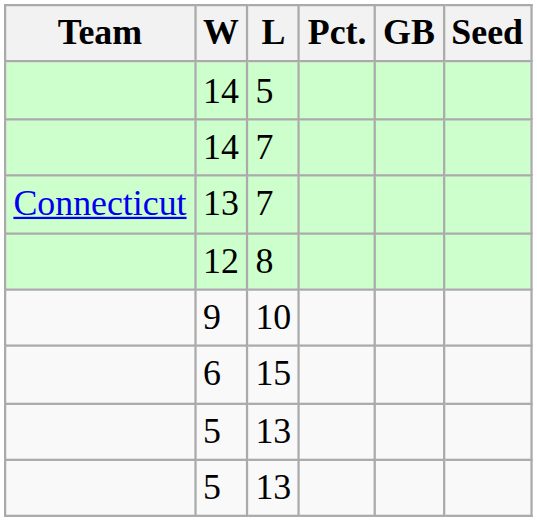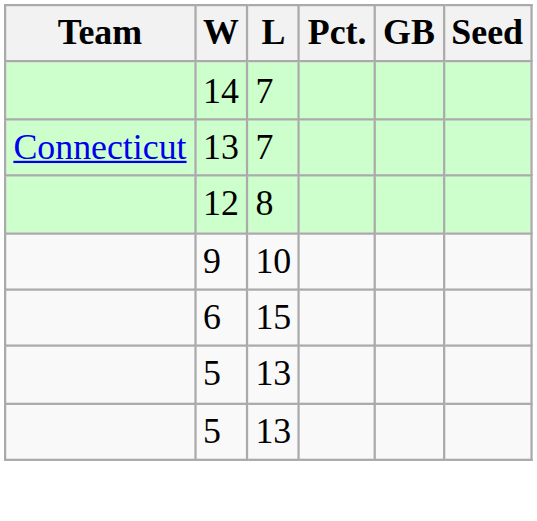- row: 14 | 5
